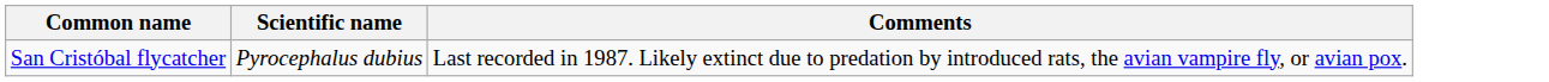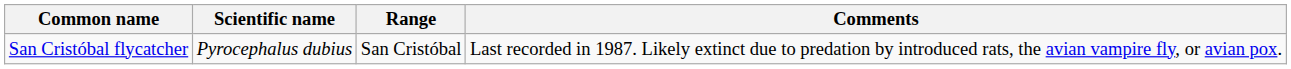+ column: Range | San Cristóbal
